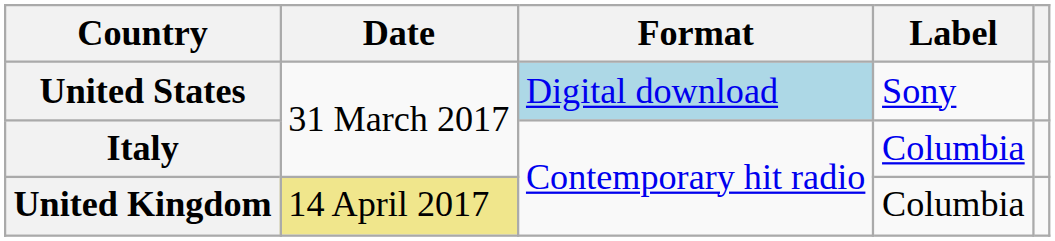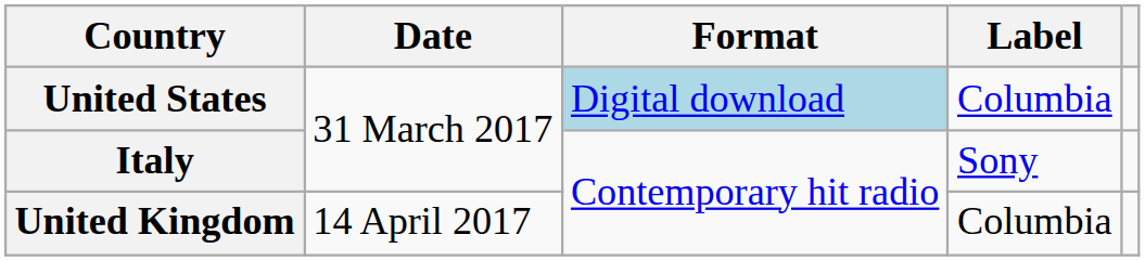United States | Label: Sony -> Columbia
Italy | Label: Columbia -> Sony
United Kingdom | Date: khaki background -> no background
